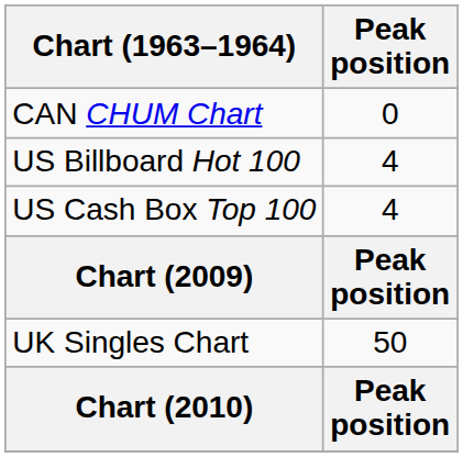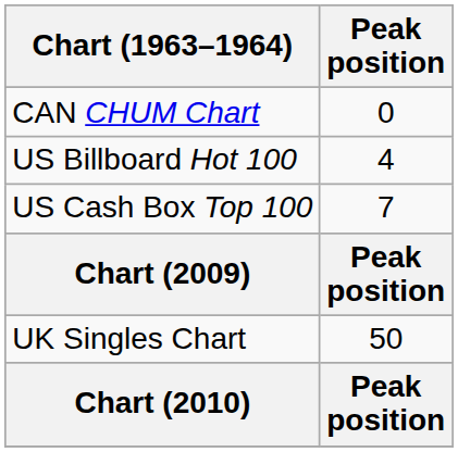US Cash Box Top 100 | Peak position: 4 -> 7
